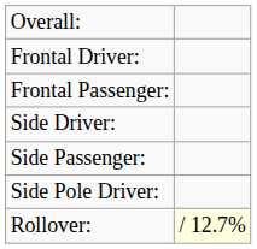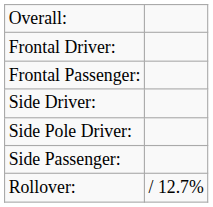rows swapped: Side Passenger: <-> Side Pole Driver:
Rollover: | column 2: lightyellow background -> no background
